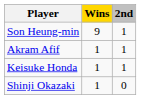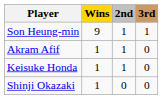+ column: 3rd | 1 | 0 | 0 | 0
